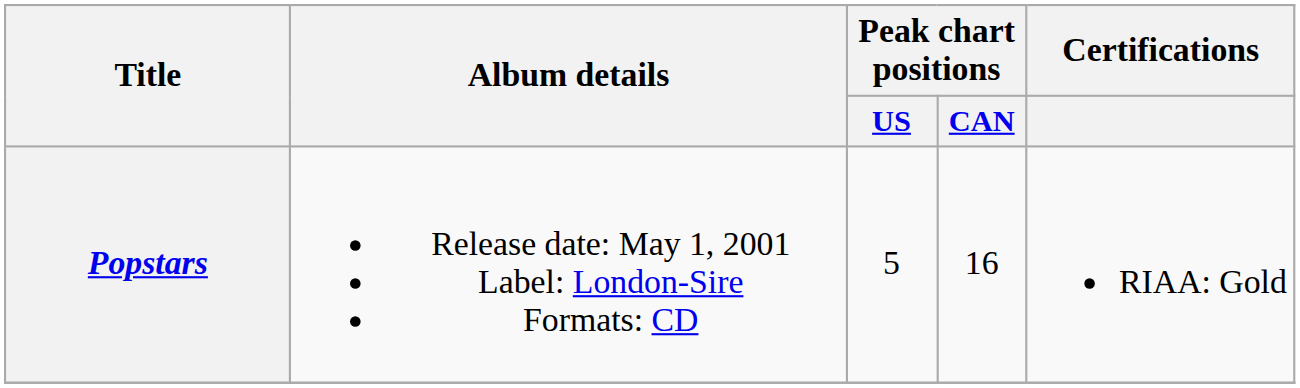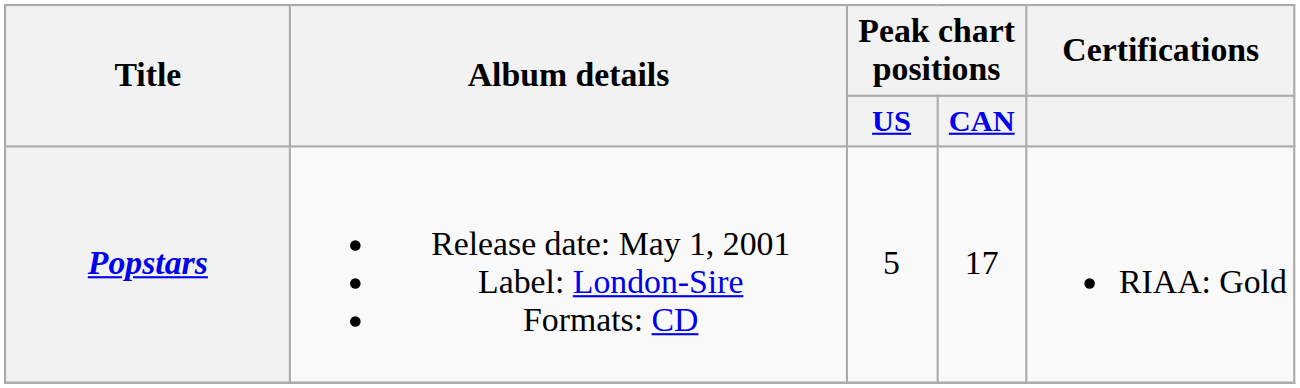Popstars | Peak chart positions / CAN: 16 -> 17
